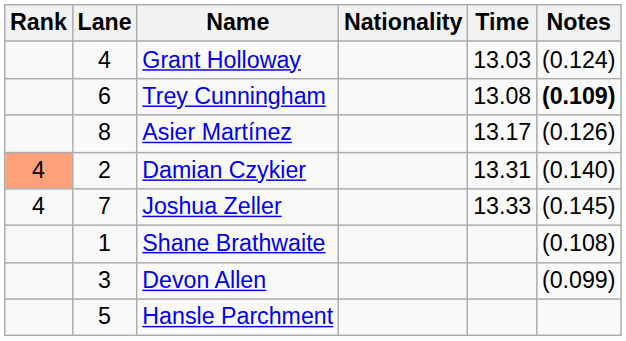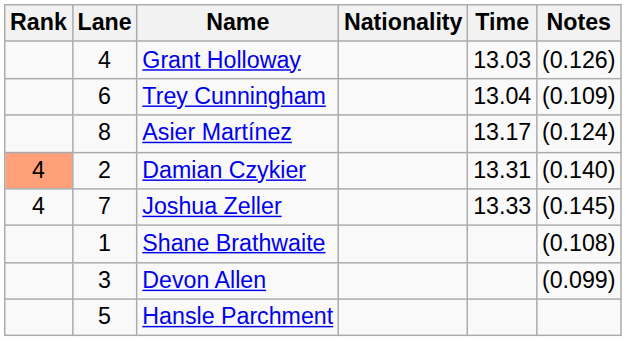Grant Holloway | Notes: (0.124) -> (0.126)
Trey Cunningham | Time: 13.08 -> 13.04
Trey Cunningham | Notes: bold -> normal
Asier Martínez | Notes: (0.126) -> (0.124)
